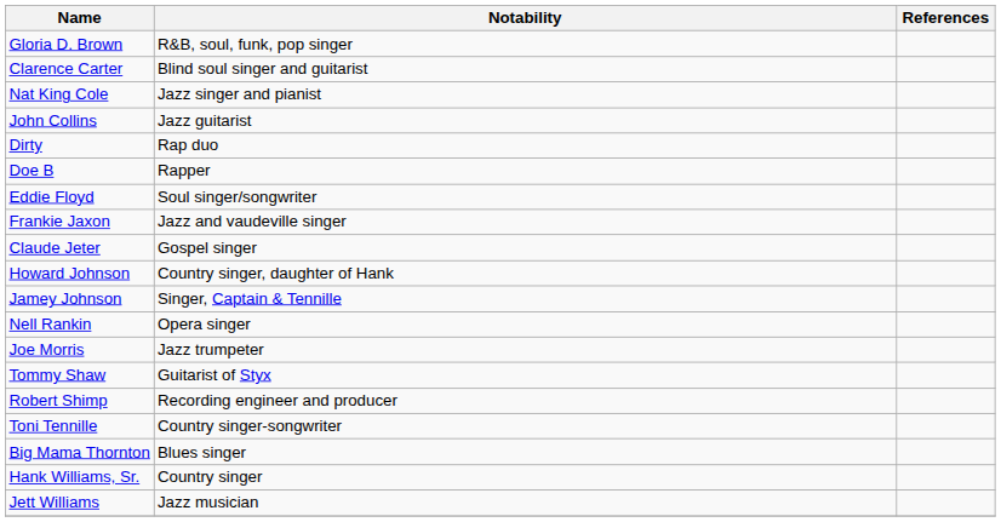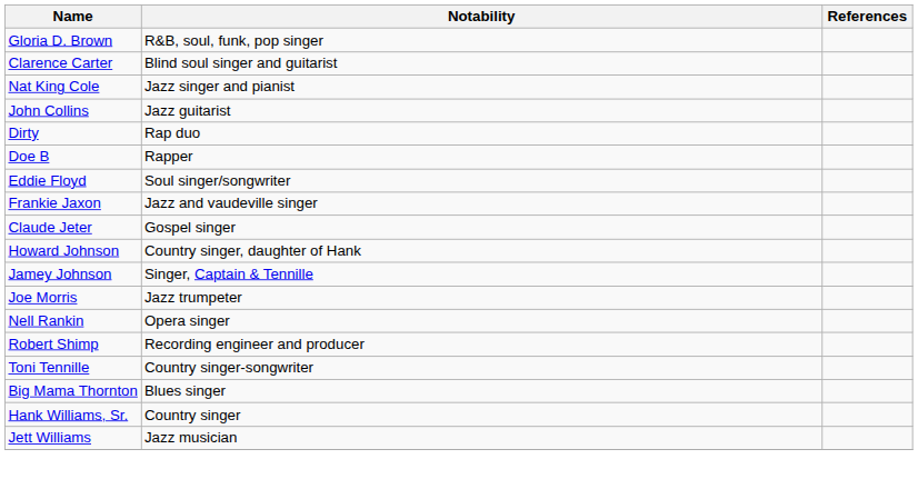rows swapped: Joe Morris <-> Nell Rankin
- row: Tommy Shaw | Guitarist of Styx
